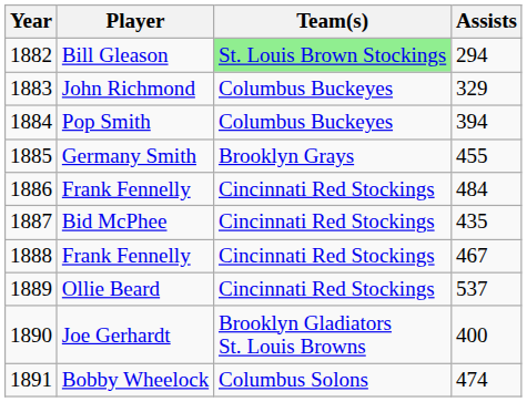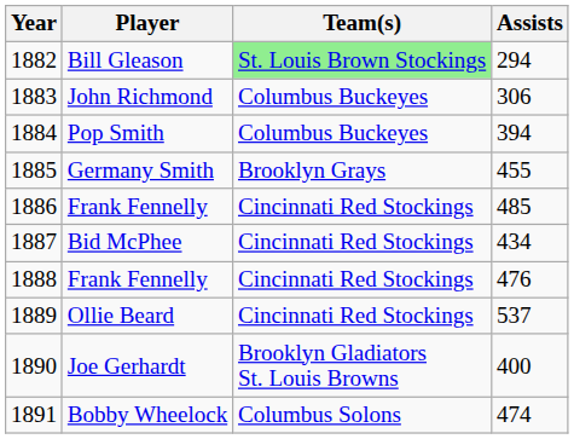John Richmond | Assists: 329 -> 306
1886 / Frank Fennelly | Assists: 484 -> 485
Bid McPhee | Assists: 435 -> 434
1888 / Frank Fennelly | Assists: 467 -> 476
